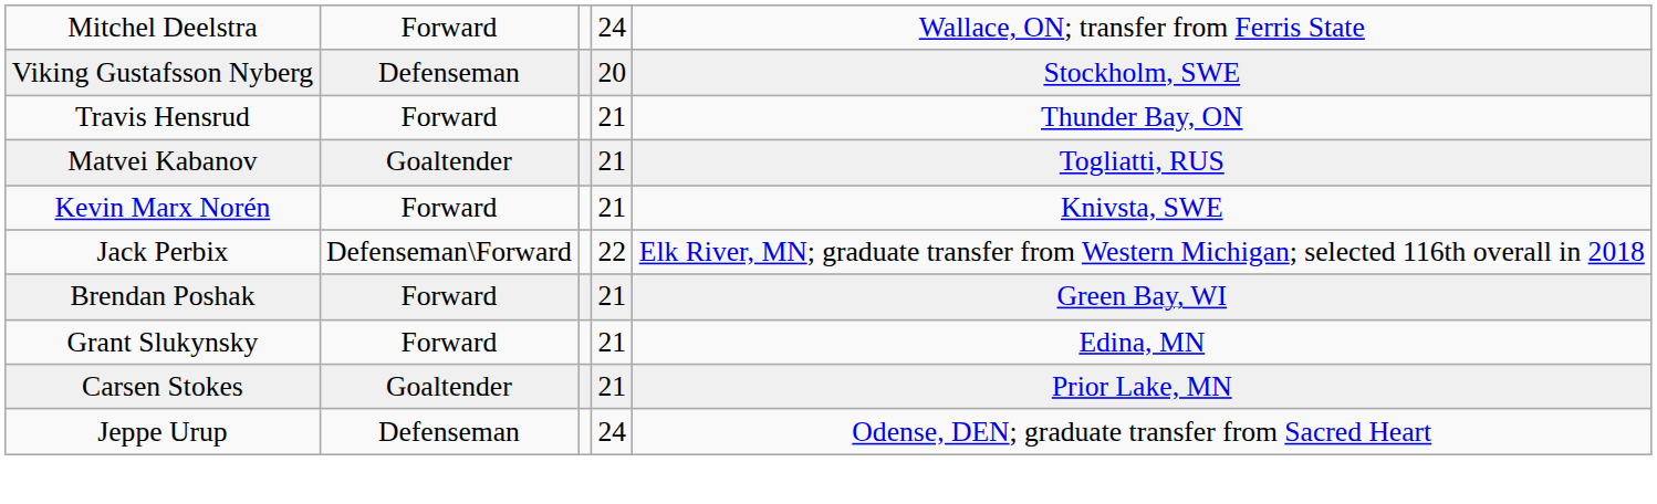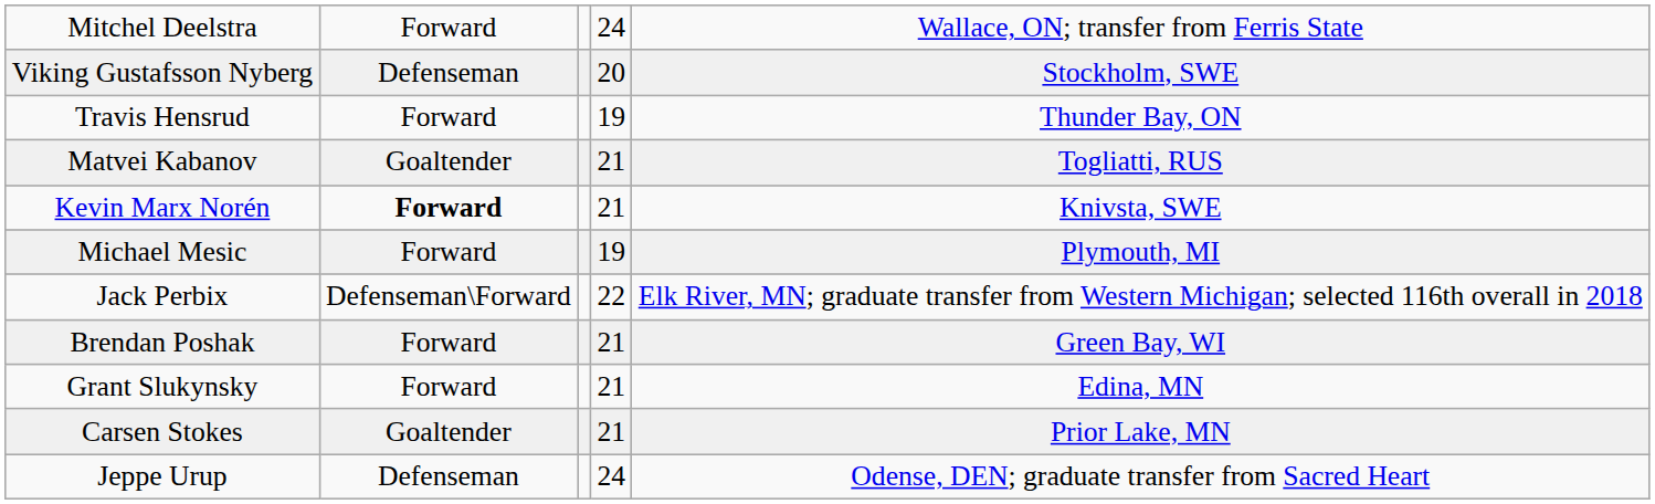Travis Hensrud | column 4: 21 -> 19
Kevin Marx Norén | column 2: normal -> bold
+ row: Michael Mesic | Forward | 19 | Plymouth, MI
